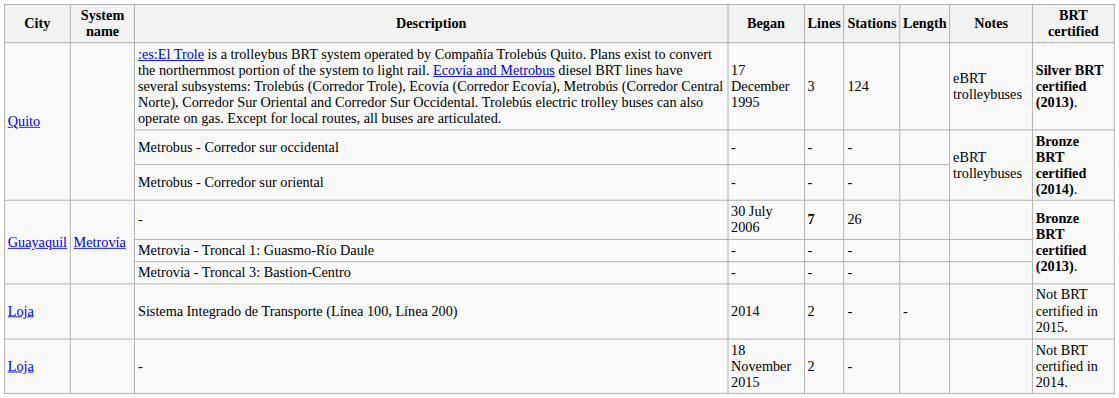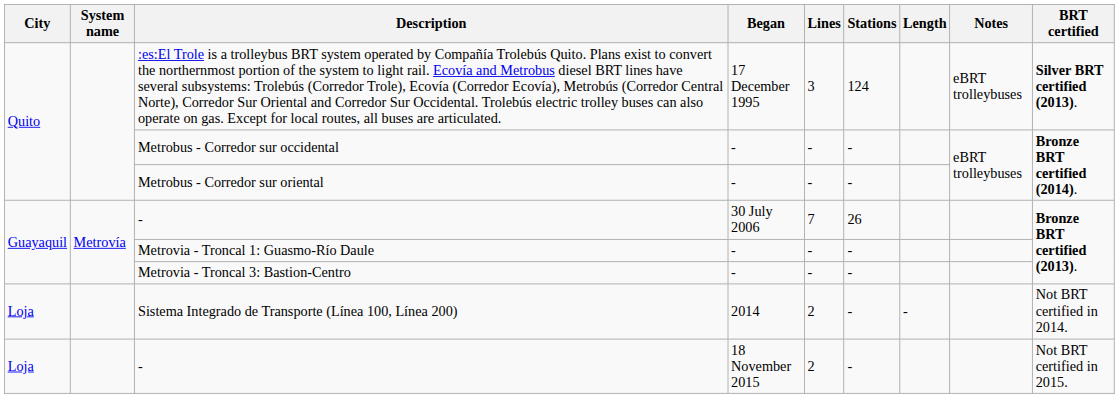- / 30 July 2006 | Lines: bold -> normal
Sistema Integrado de Transporte (Línea 100, Línea 200) | BRT certified: Not BRT certified in 2015. -> Not BRT certified in 2014.
- / 18 November 2015 | BRT certified: Not BRT certified in 2014. -> Not BRT certified in 2015.
